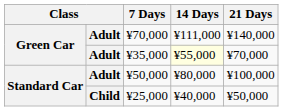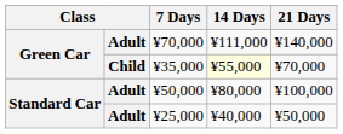¥35,000 | column 2: Adult -> Child
¥25,000 | column 2: Child -> Adult
